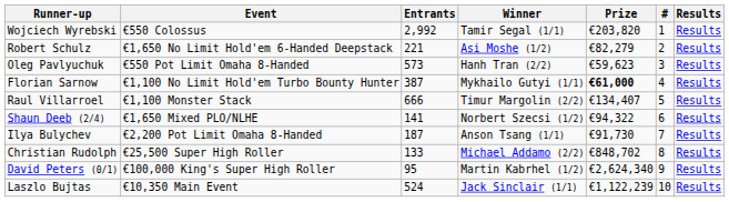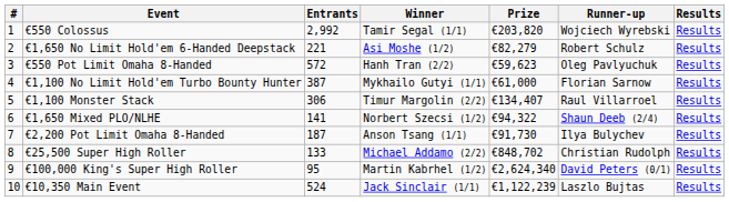columns swapped: # <-> Runner-up
€550 Pot Limit Omaha 8-Handed | Entrants: 573 -> 572
€1,100 No Limit Hold'em Turbo Bounty Hunter | Prize: bold -> normal
€1,100 Monster Stack | Entrants: 666 -> 306
